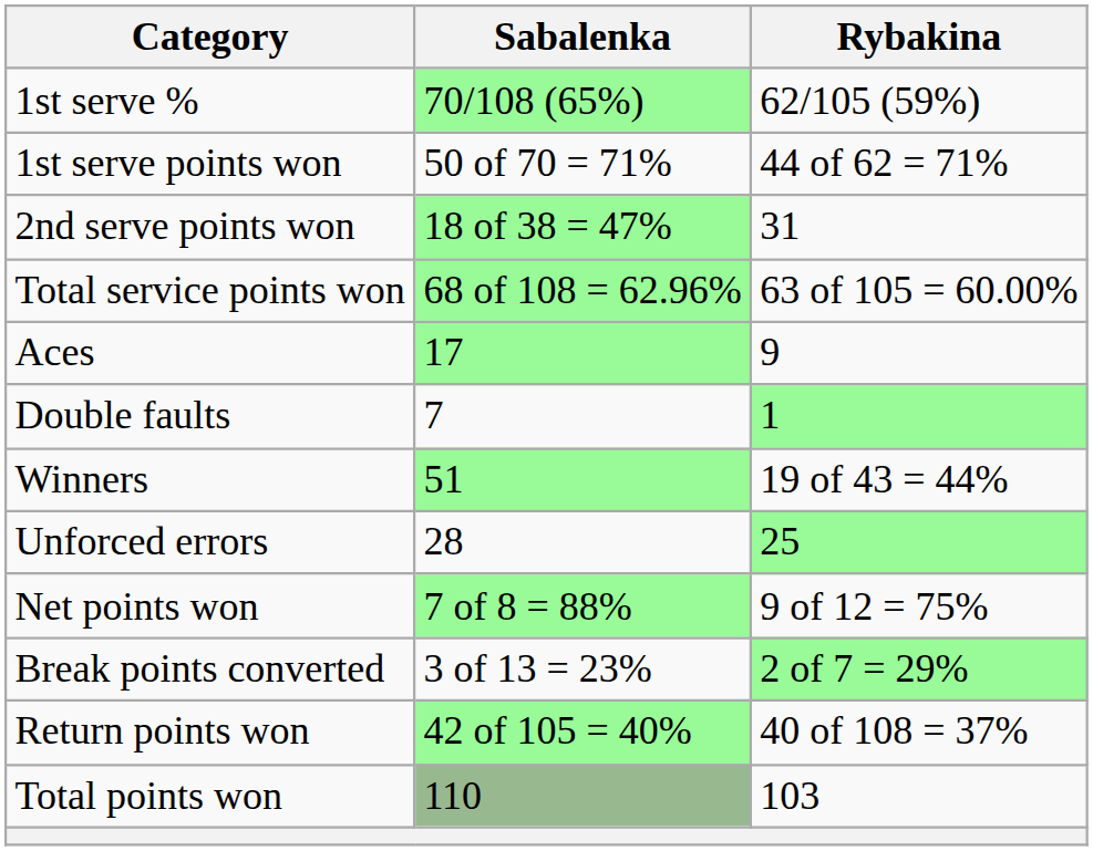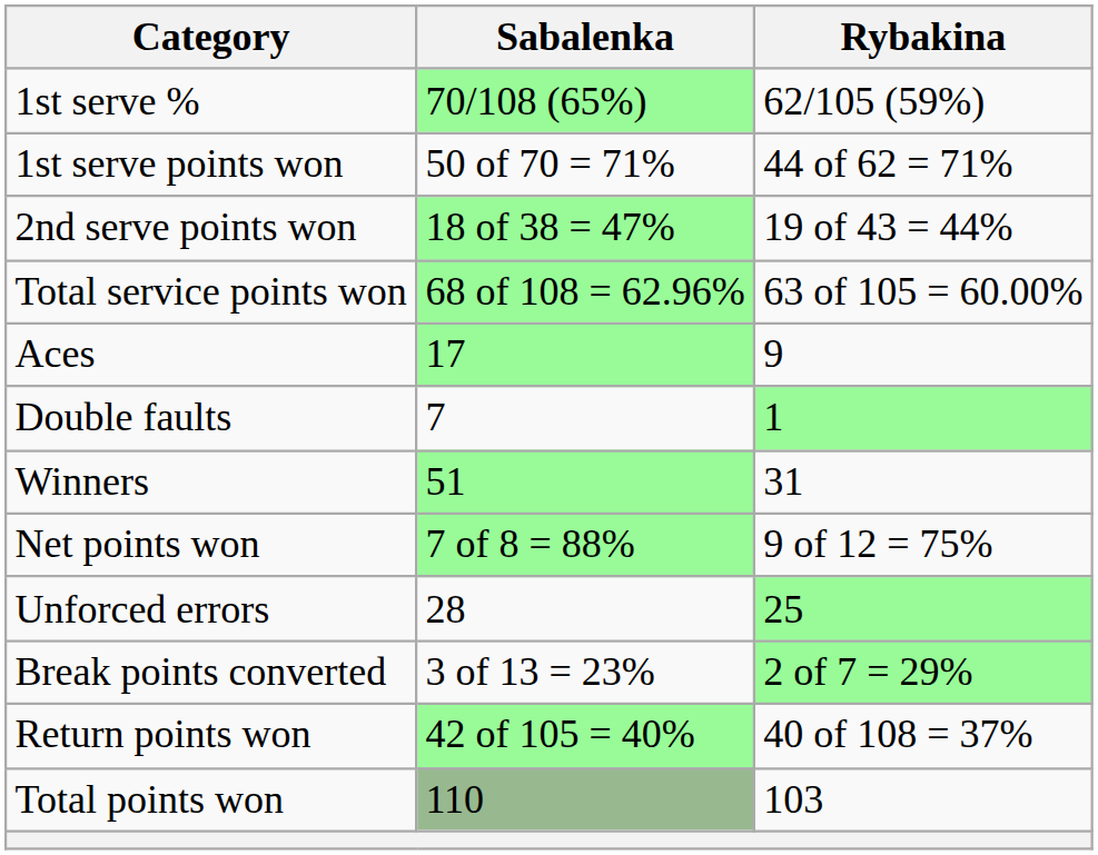2nd serve points won | Rybakina: 31 -> 19 of 43 = 44%
Winners | Rybakina: 19 of 43 = 44% -> 31
rows swapped: Unforced errors <-> Net points won
